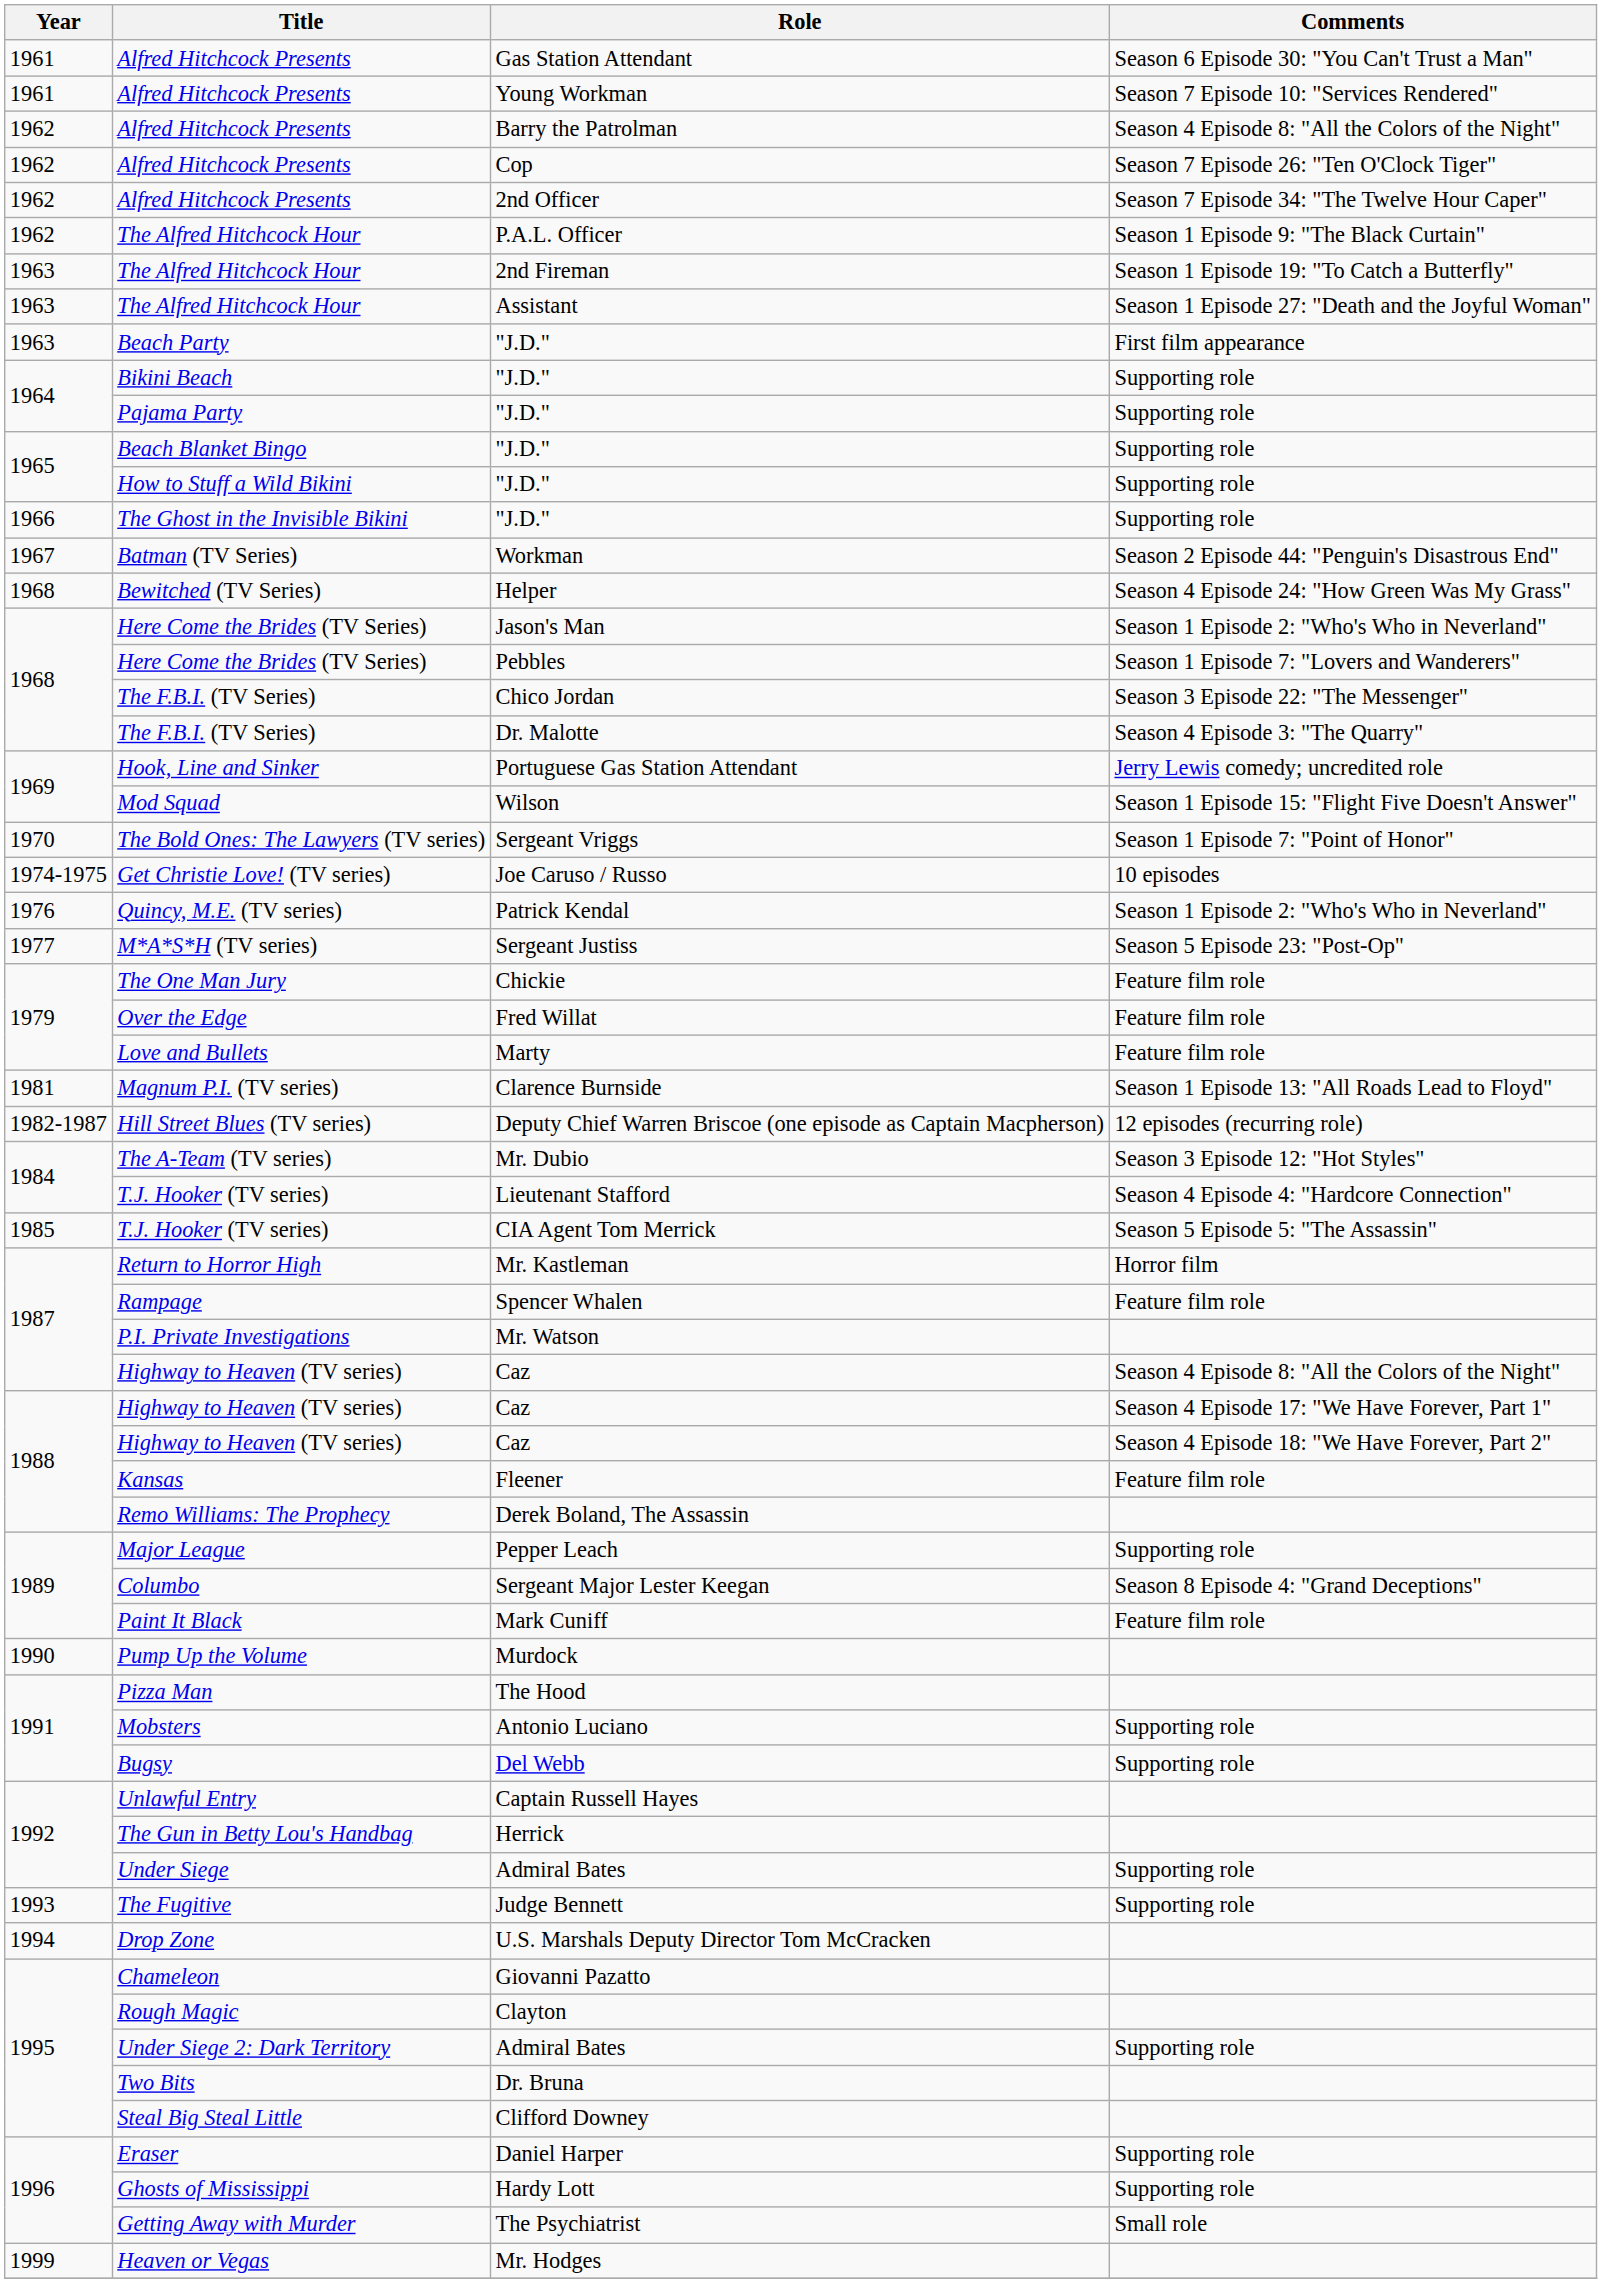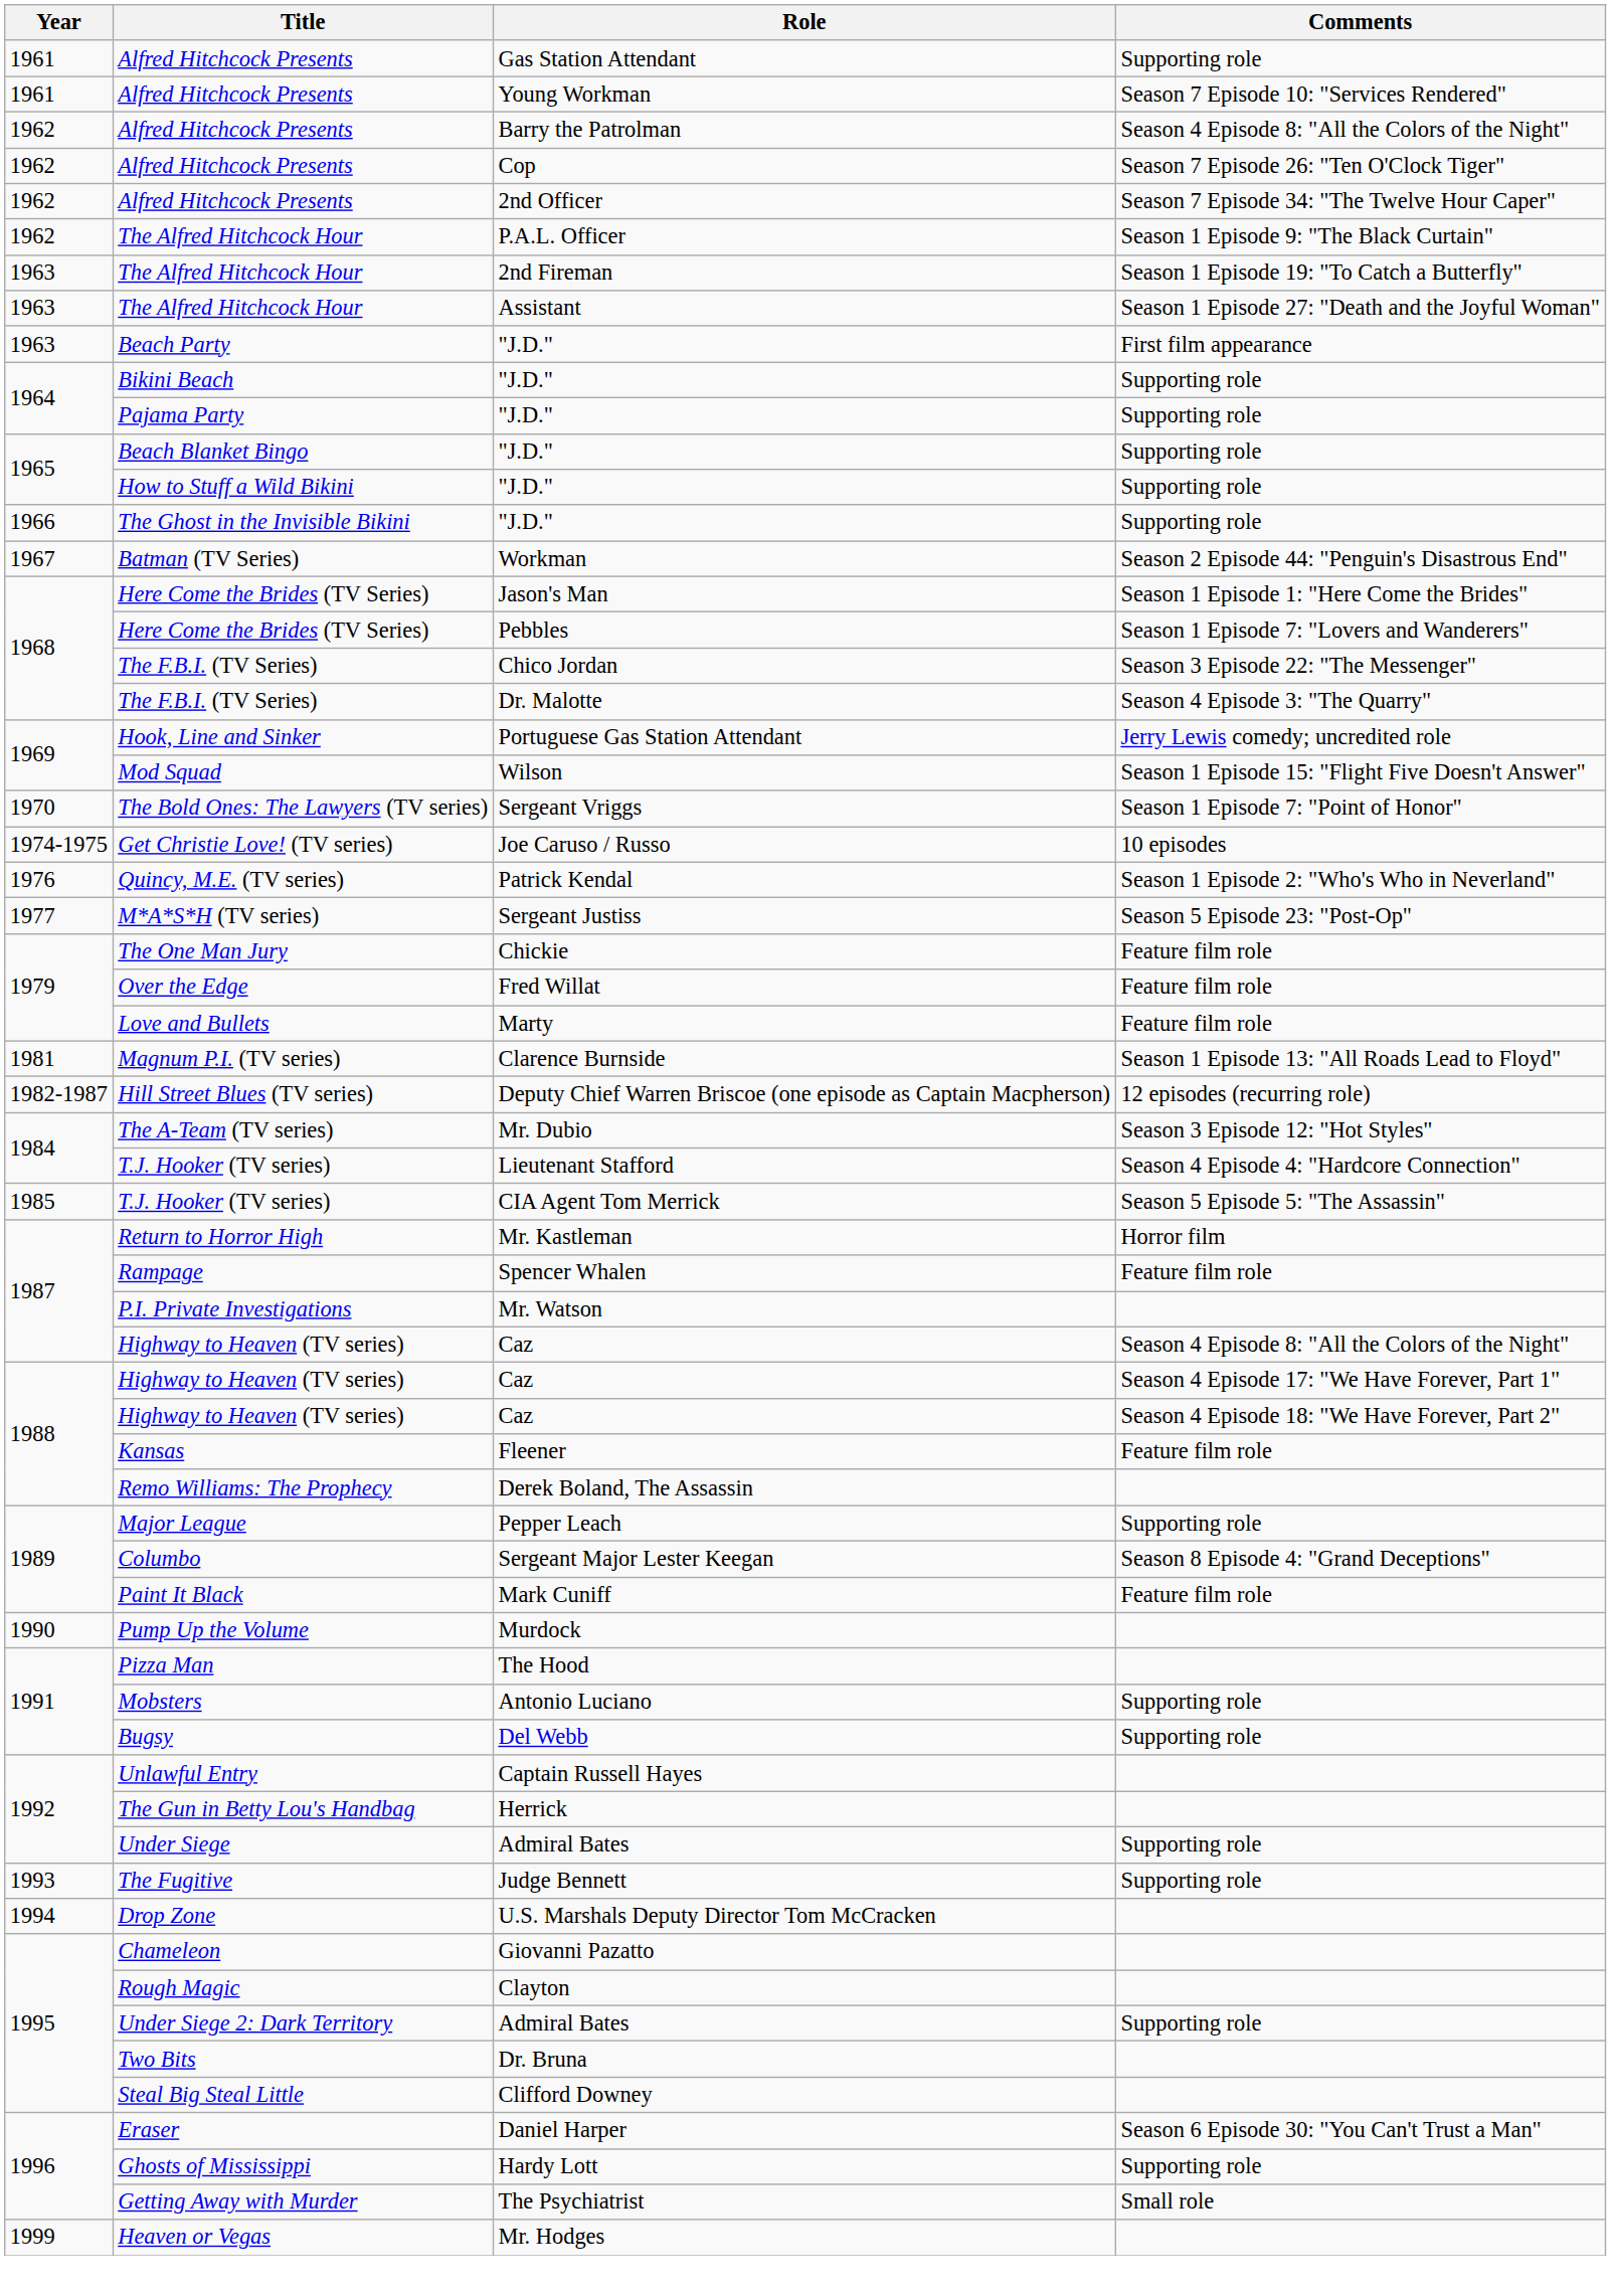Gas Station Attendant | Comments: Season 6 Episode 30: "You Can't Trust a Man" -> Supporting role
- row: 1968 | Bewitched (TV Series) | Helper | Season 4 Episode 24: "How Green Was My Grass"
Jason's Man | Comments: Season 1 Episode 2: "Who's Who in Neverland" -> Season 1 Episode 1: "Here Come the Brides"
Daniel Harper | Comments: Supporting role -> Season 6 Episode 30: "You Can't Trust a Man"
